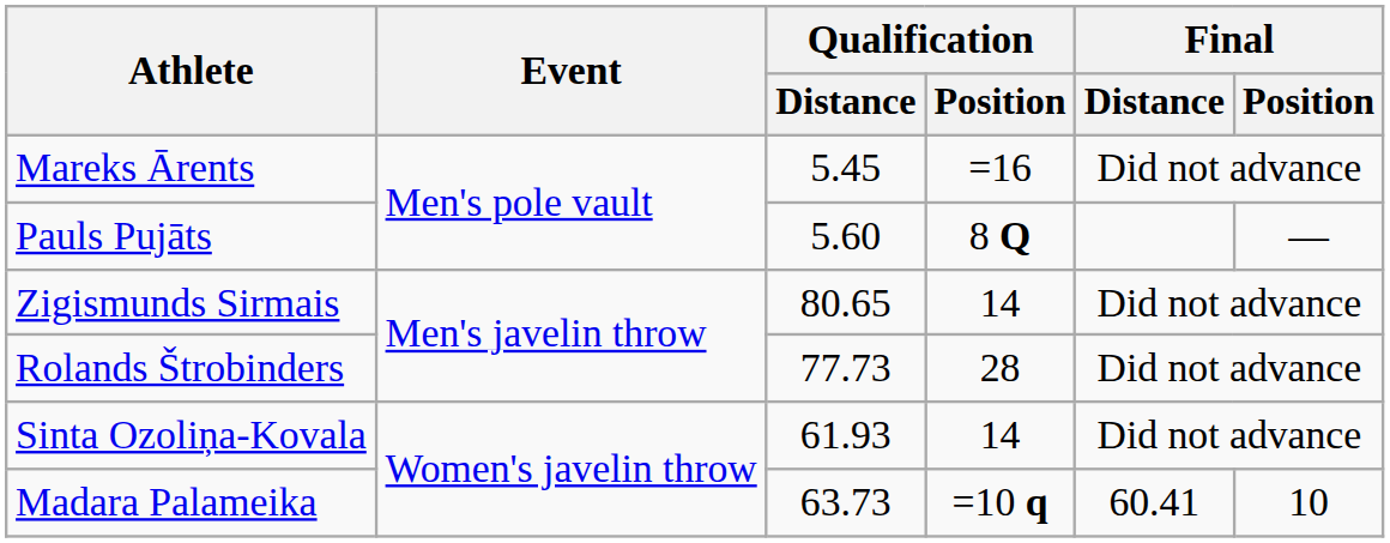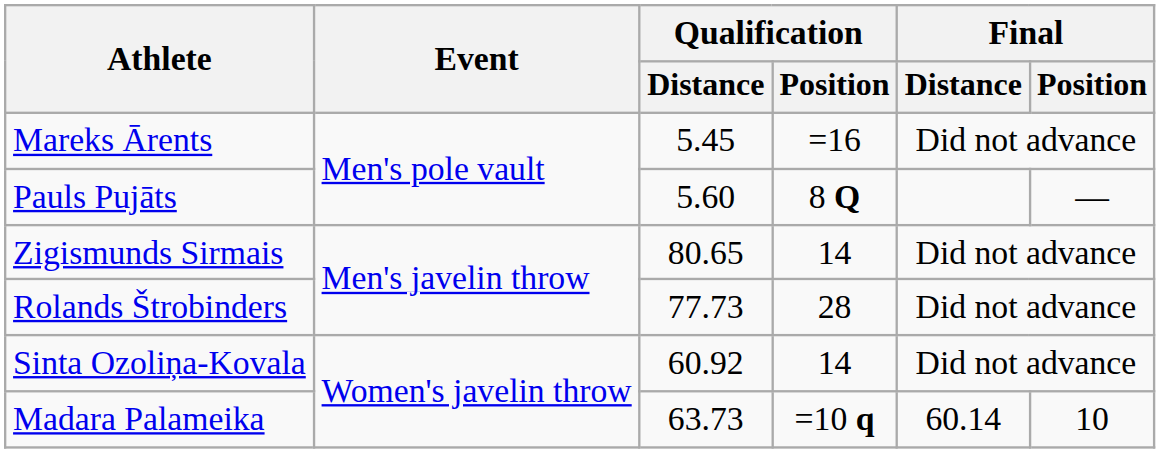Sinta Ozoliņa-Kovala | Qualification / Distance: 61.93 -> 60.92
Madara Palameika | Final / Distance: 60.41 -> 60.14
